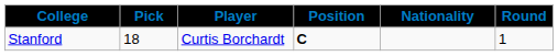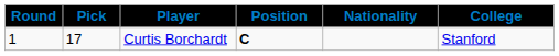columns swapped: Round <-> College
Curtis Borchardt | Pick: 18 -> 17
